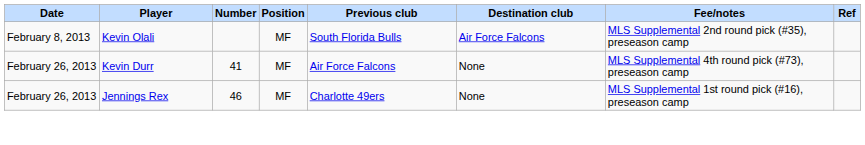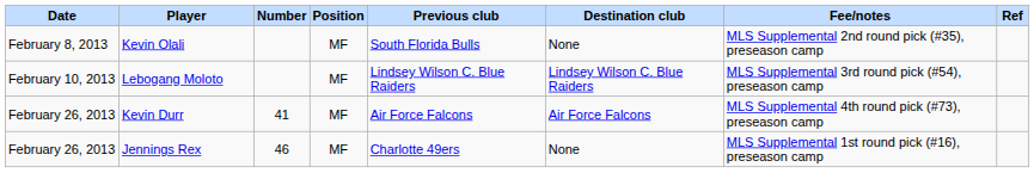Kevin Olali | Destination club: Air Force Falcons -> None
+ row: February 10, 2013 | Lebogang Moloto | MF | Lindsey Wilson C. Blue Raiders | Lindsey Wilson C. Blue Raiders | MLS Supplemental 3rd round pick (#54), preseason camp
Kevin Durr | Destination club: None -> Air Force Falcons
